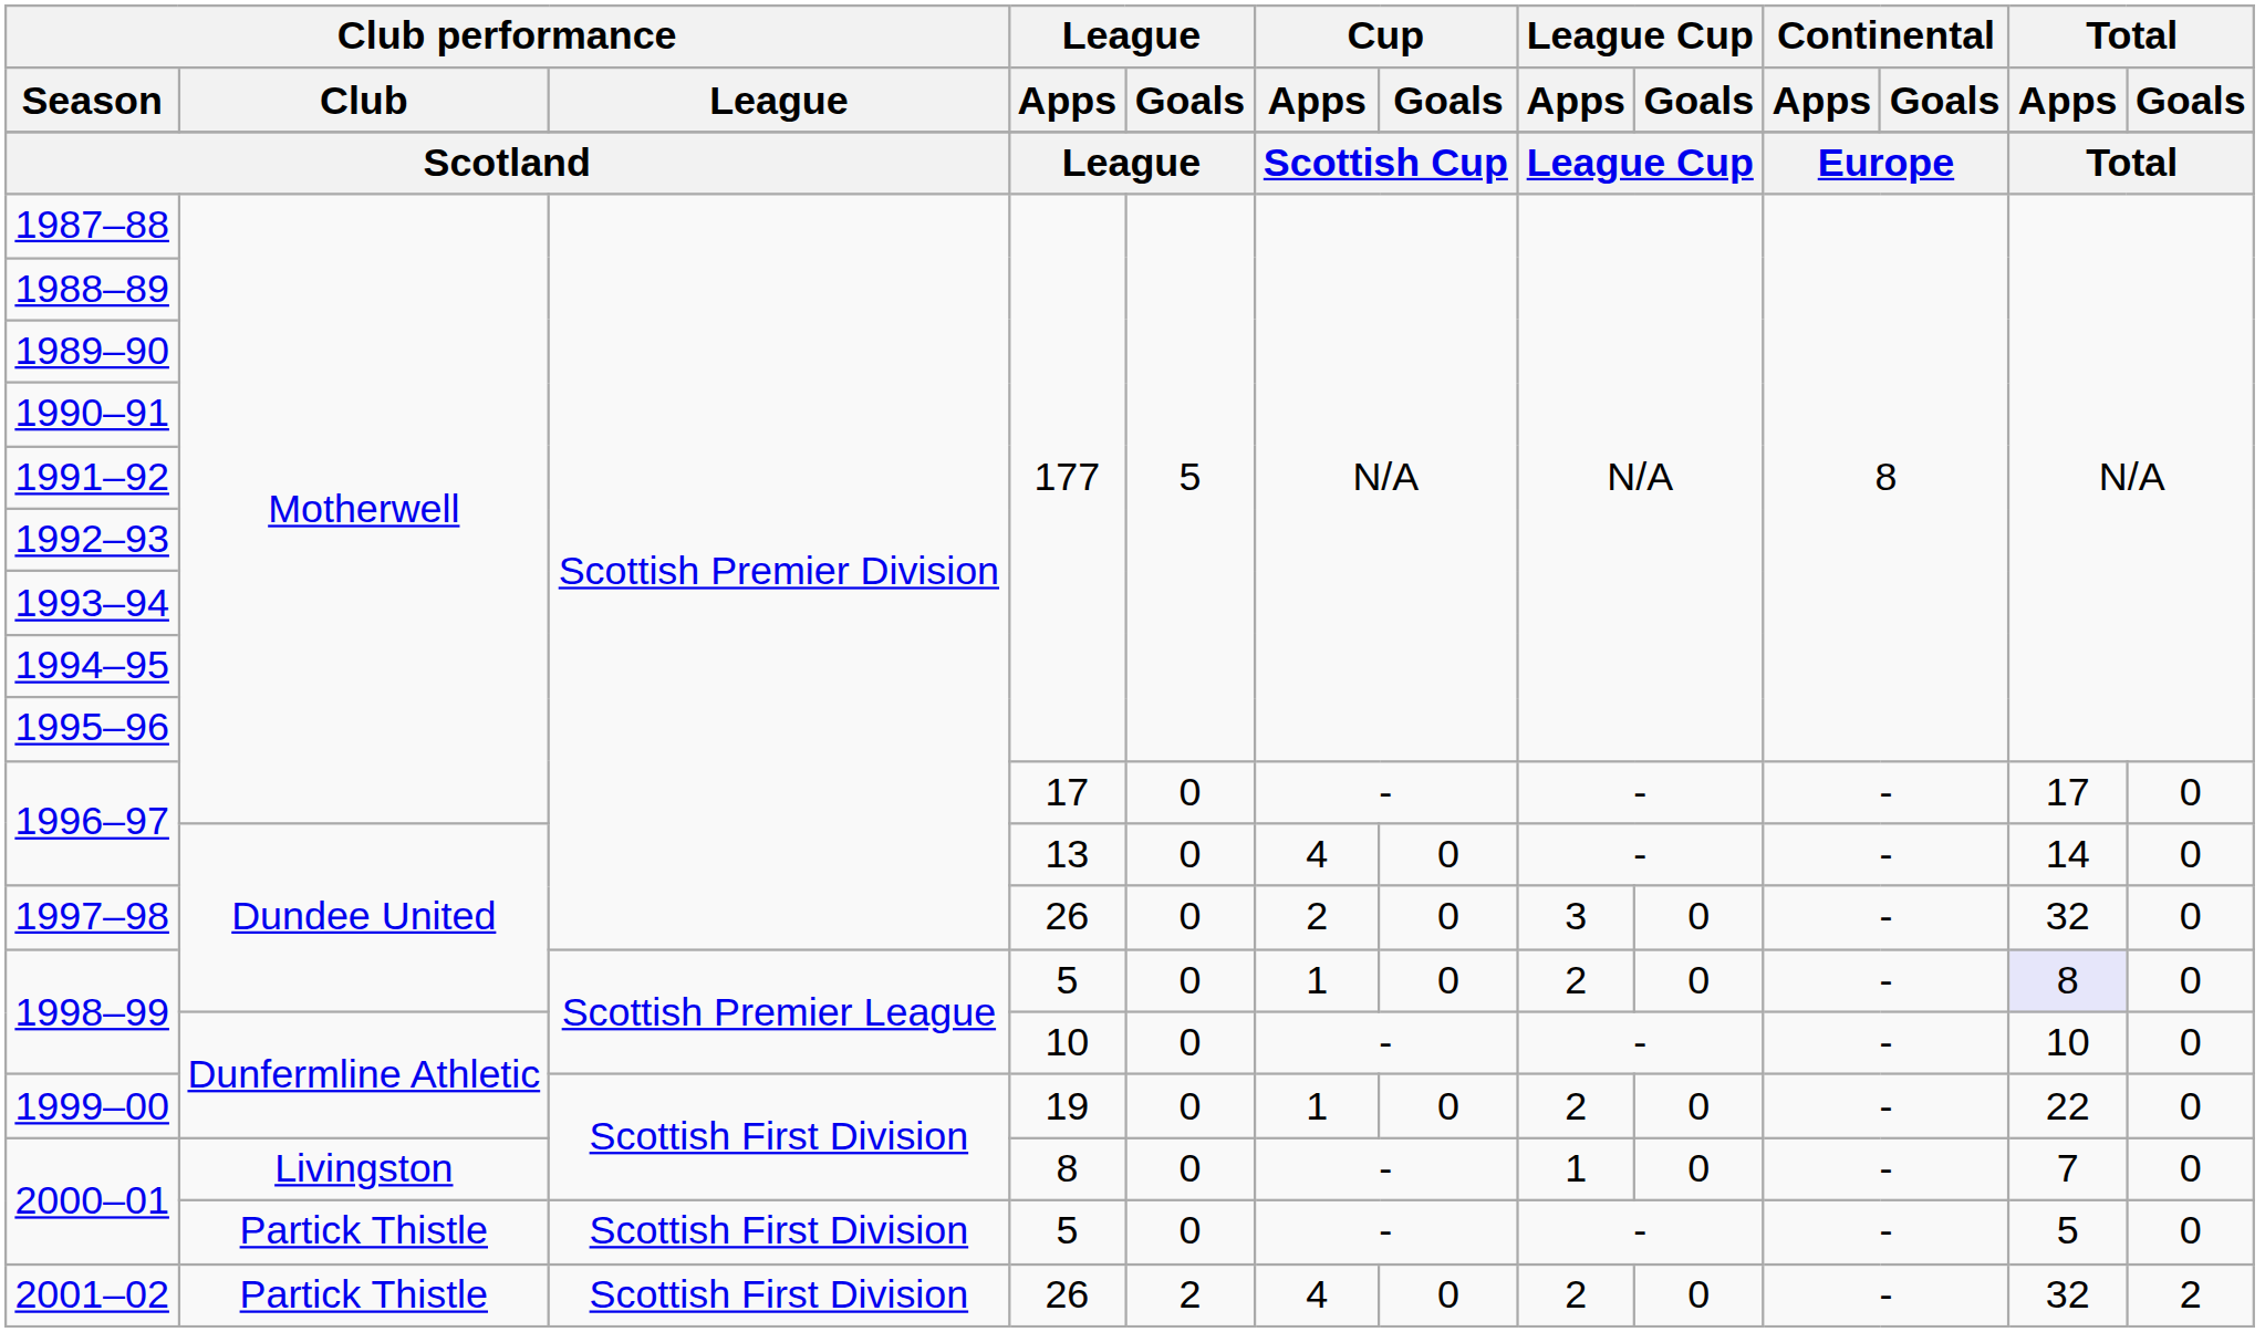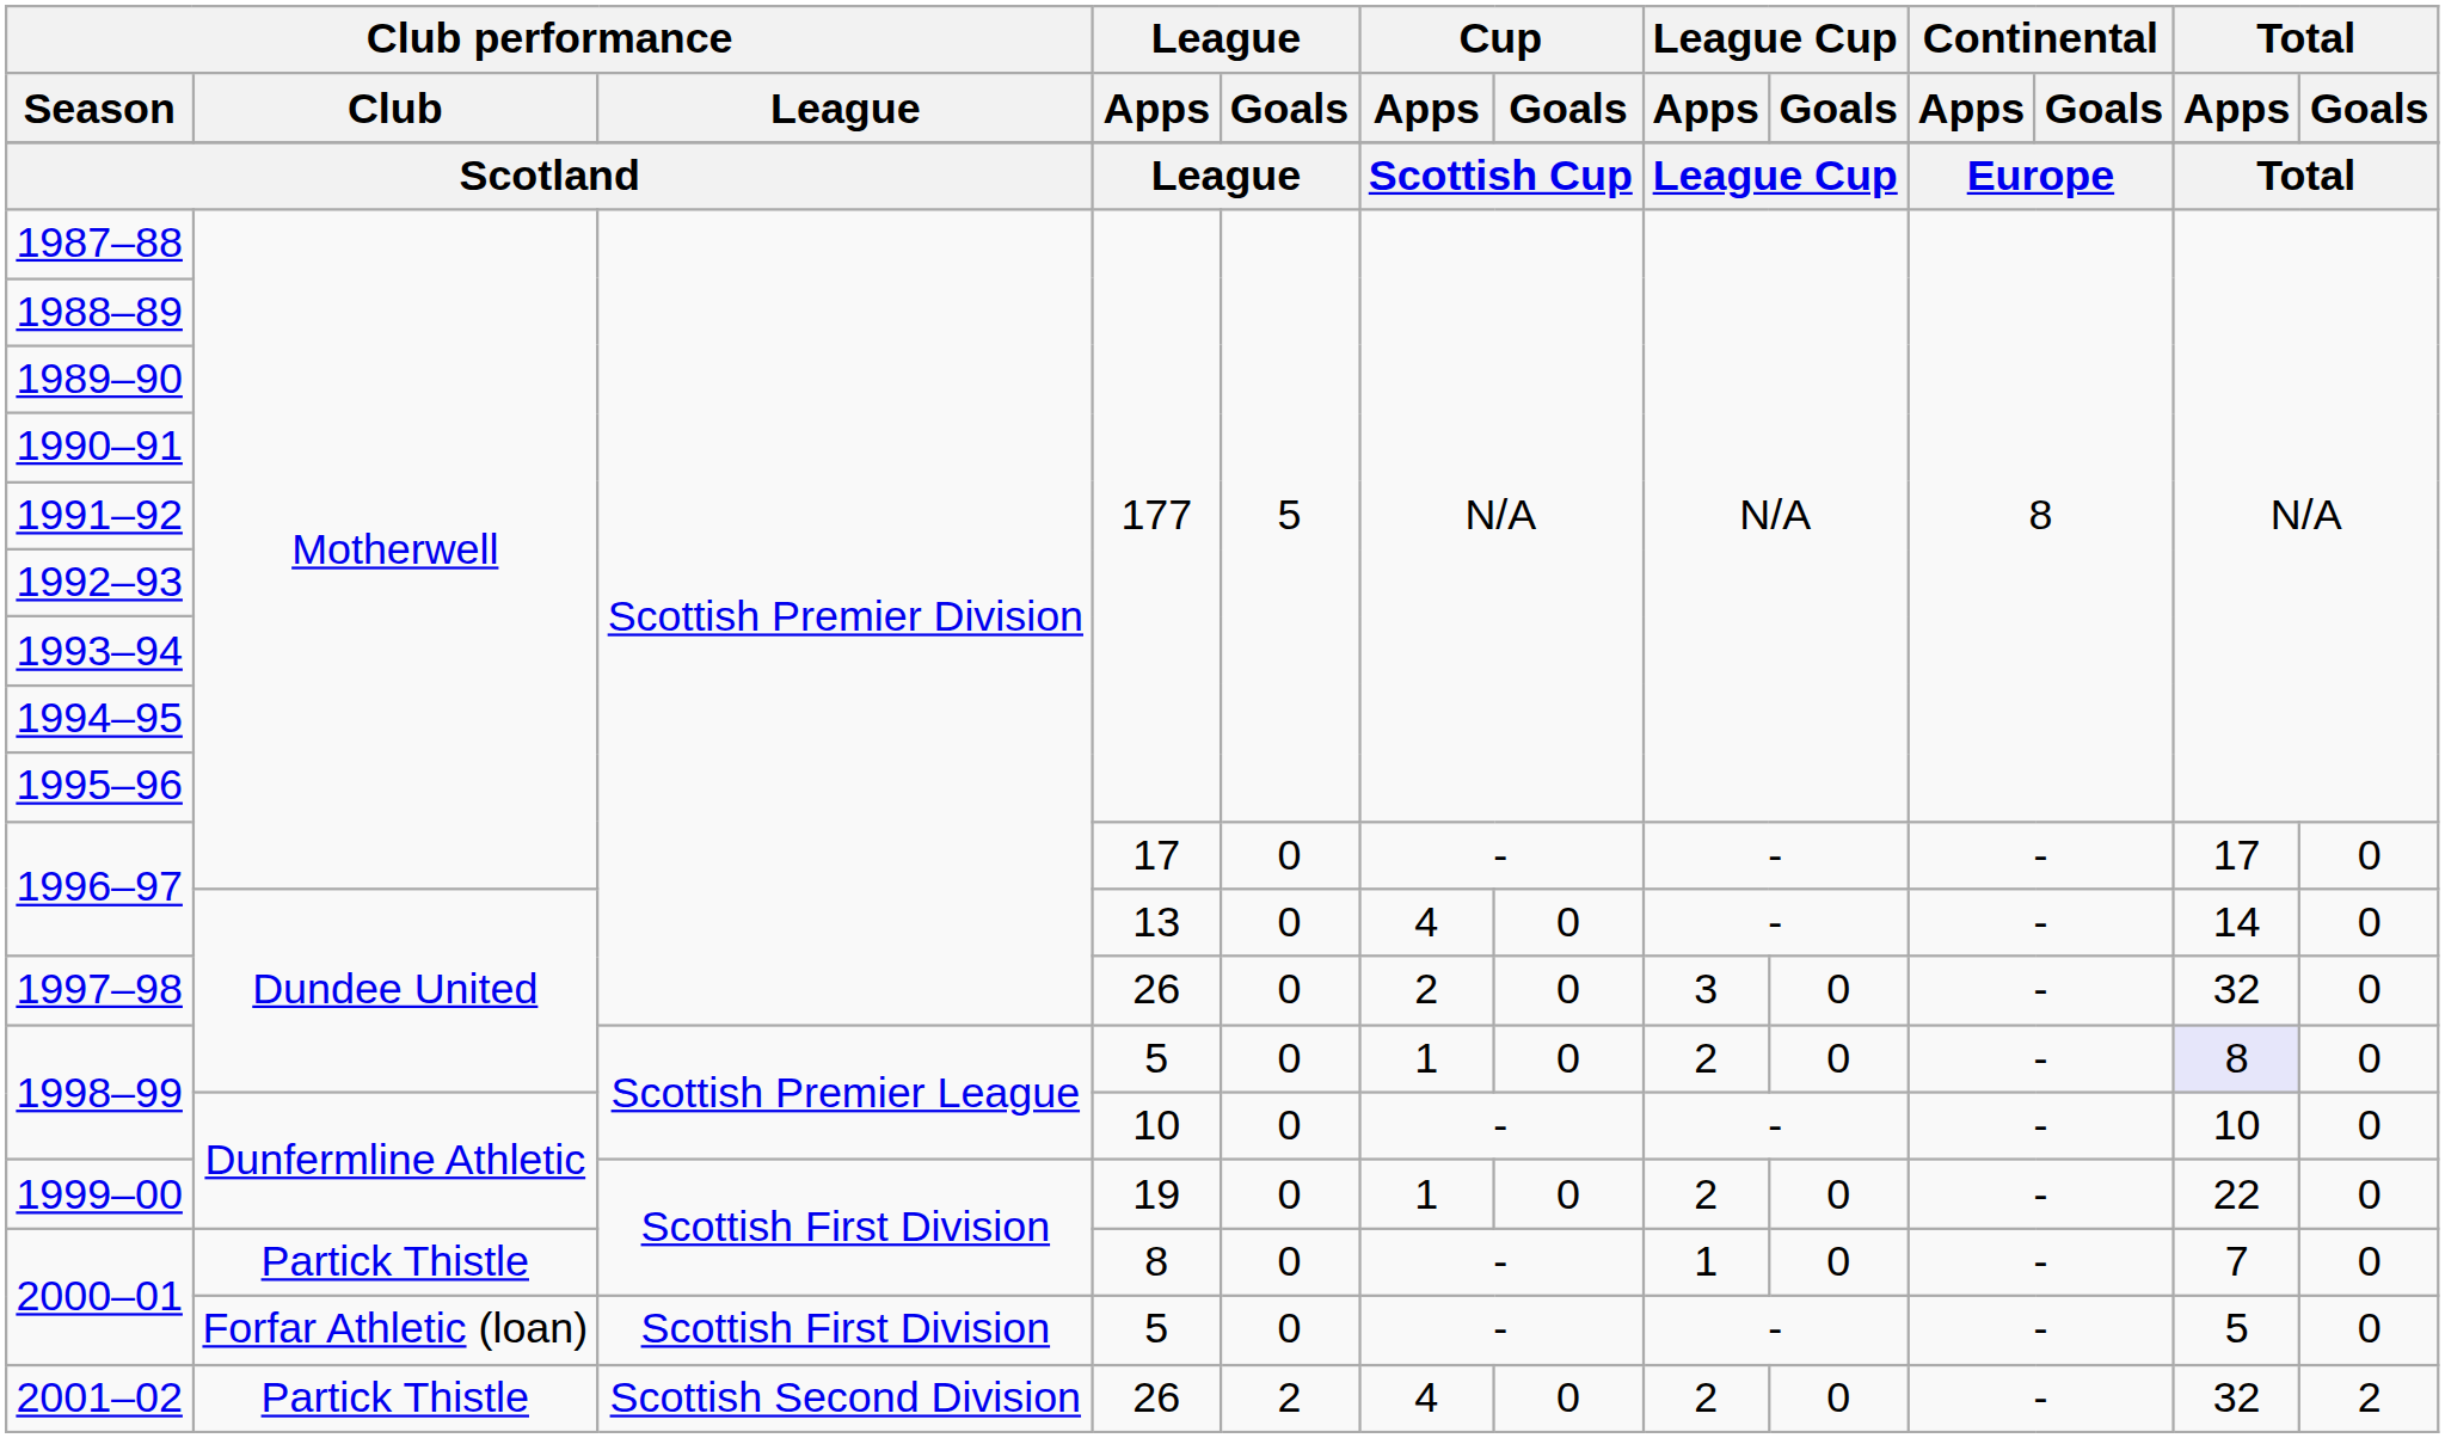2000–01 / 8 | Club performance / Club: Livingston -> Partick Thistle
2000–01 / 5 | Club performance / Club: Partick Thistle -> Forfar Athletic (loan)
2001–02 | Club performance / League: Scottish First Division -> Scottish Second Division
